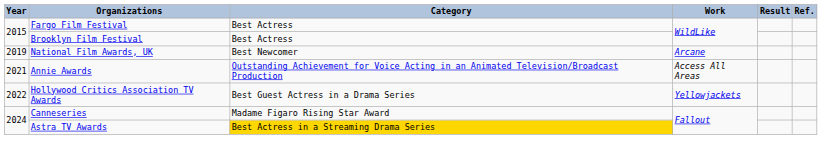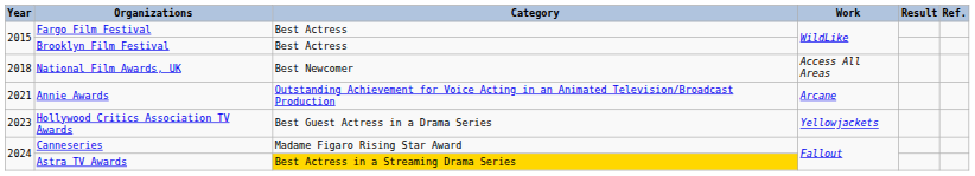National Film Awards, UK | Year: 2019 -> 2018
National Film Awards, UK | Work: Arcane -> Access All Areas
Annie Awards | Work: Access All Areas -> Arcane
Hollywood Critics Association TV Awards | Year: 2022 -> 2023
